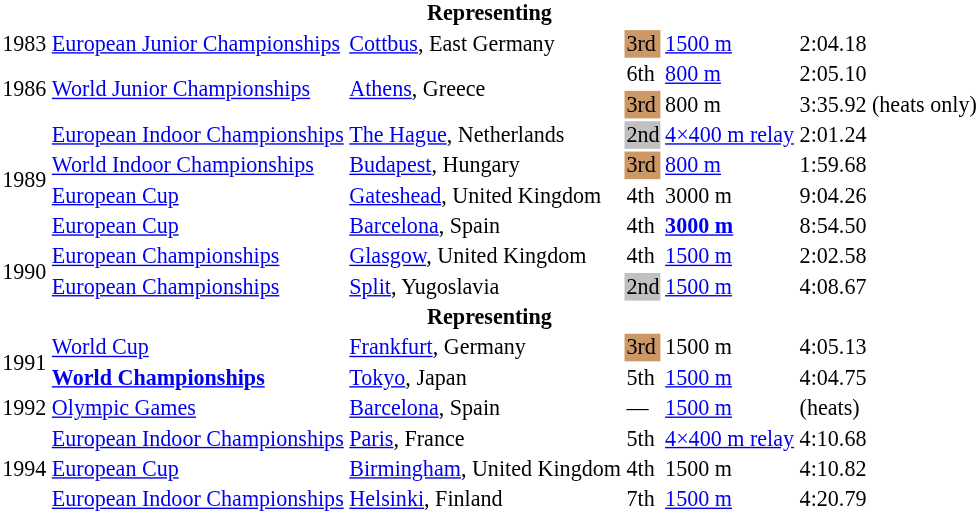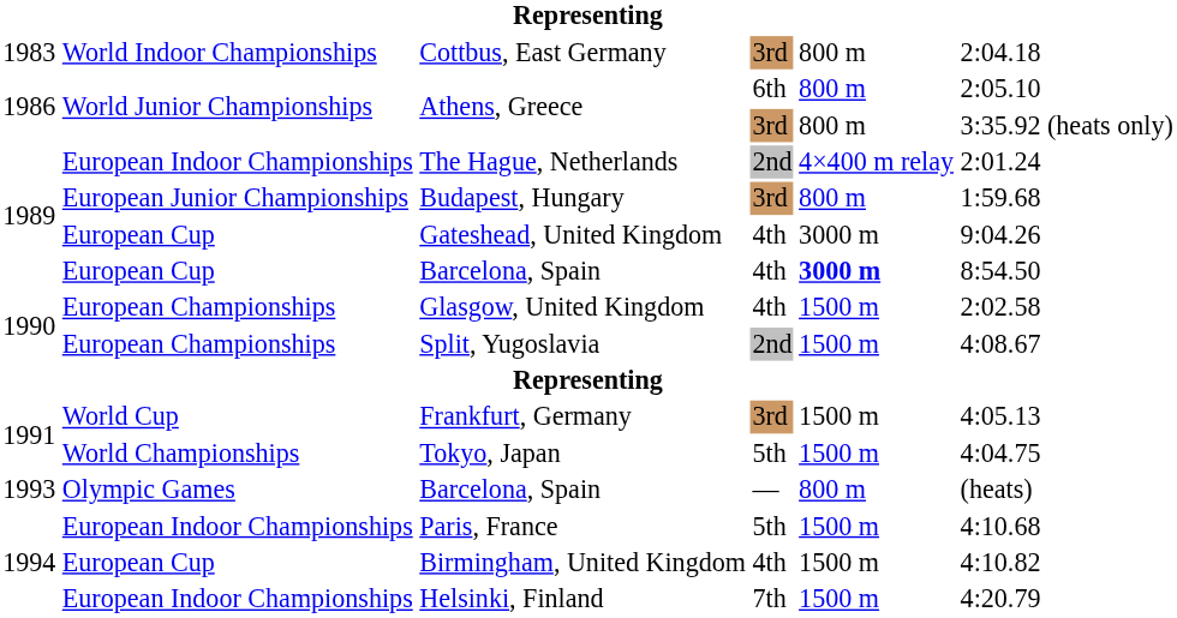Cottbus, East Germany | column 2: European Junior Championships -> World Indoor Championships
Cottbus, East Germany | column 5: 1500 m -> 800 m
Budapest, Hungary | column 2: World Indoor Championships -> European Junior Championships
Tokyo, Japan | column 2: bold -> normal
Barcelona, Spain / — | column 1: 1992 -> 1993
Barcelona, Spain / — | column 5: 1500 m -> 800 m
Paris, France | column 5: 4×400 m relay -> 1500 m
